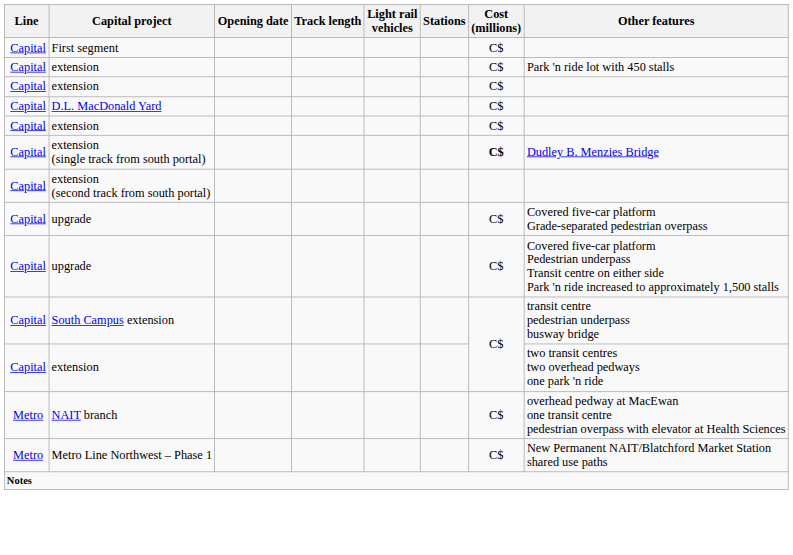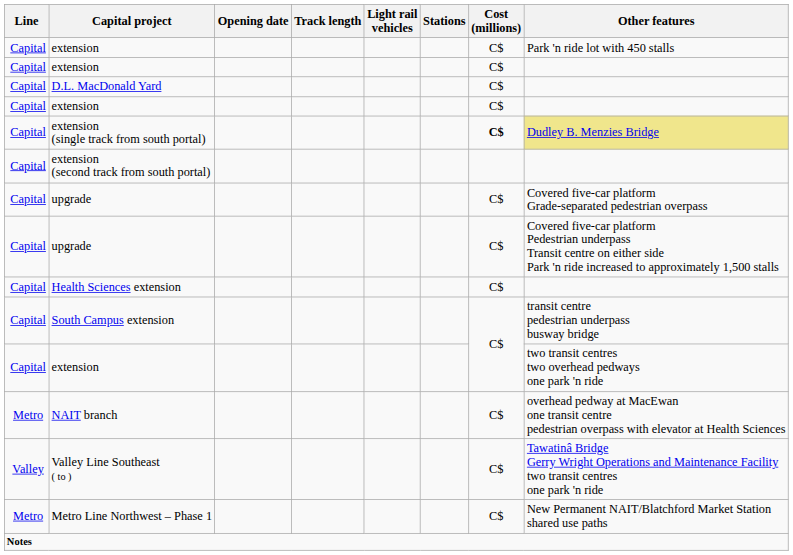- row: Capital | First segment | C$
extension (single track from south portal) | Other features: no background -> khaki background
+ row: Capital | Health Sciences extension | C$
+ row: Valley | Valley Line Southeast ( to ) | C$ | Tawatinâ Bridge Gerry Wright Operations and Maintenance Facility two transit centres one park 'n ride
